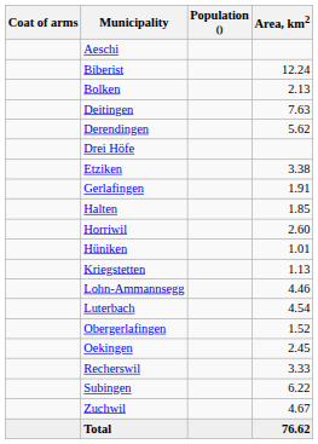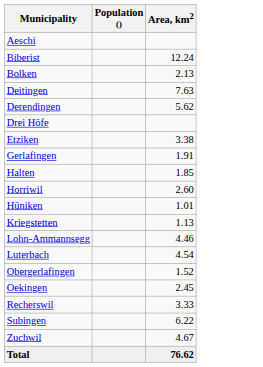- column: Coat of arms
